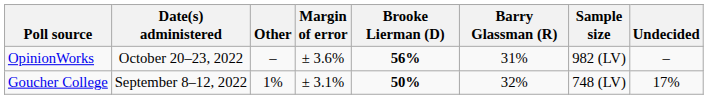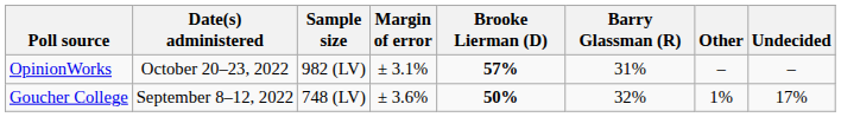columns swapped: Sample size <-> Other
OpinionWorks | Margin of error: ± 3.6% -> ± 3.1%
OpinionWorks | Brooke Lierman (D): 56% -> 57%
Goucher College | Margin of error: ± 3.1% -> ± 3.6%
